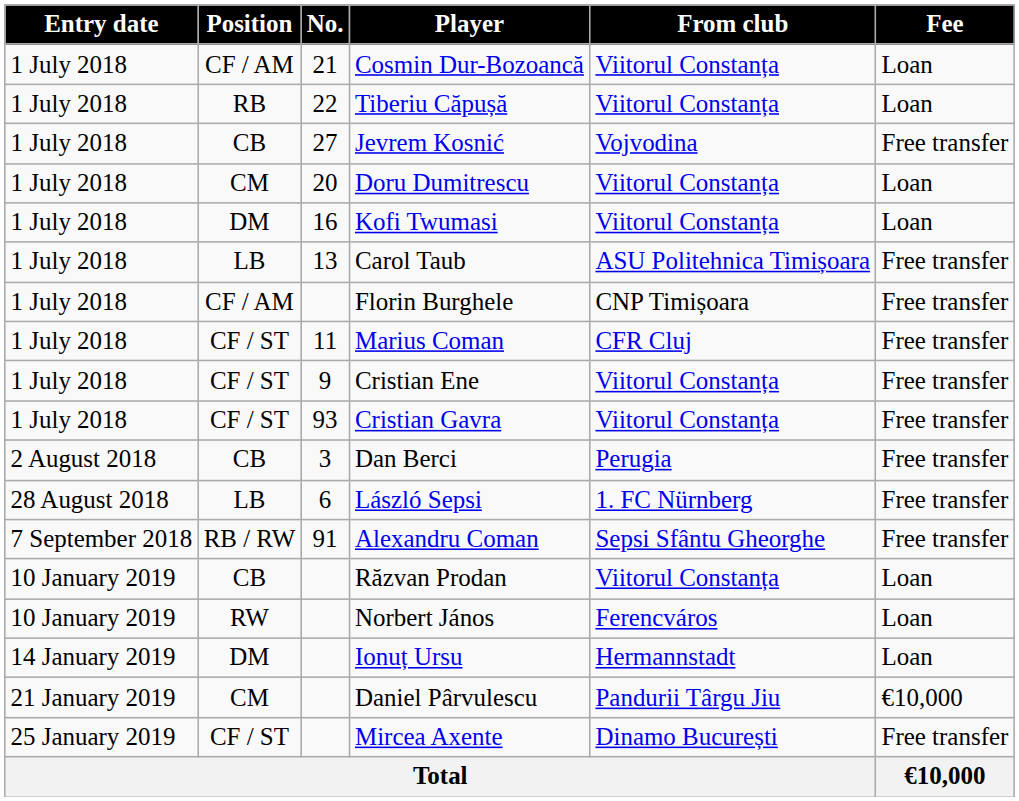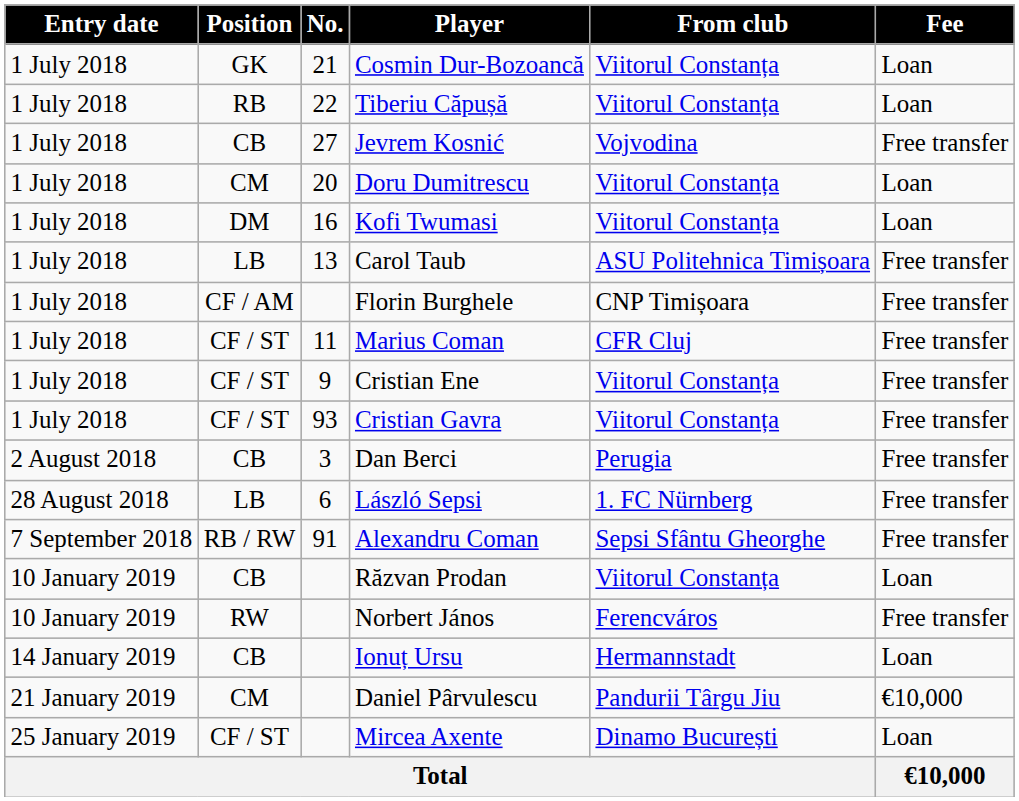Cosmin Dur-Bozoancă | Position: CF / AM -> GK
Norbert János | Fee: Loan -> Free transfer
Ionuț Ursu | Position: DM -> CB
Mircea Axente | Fee: Free transfer -> Loan
